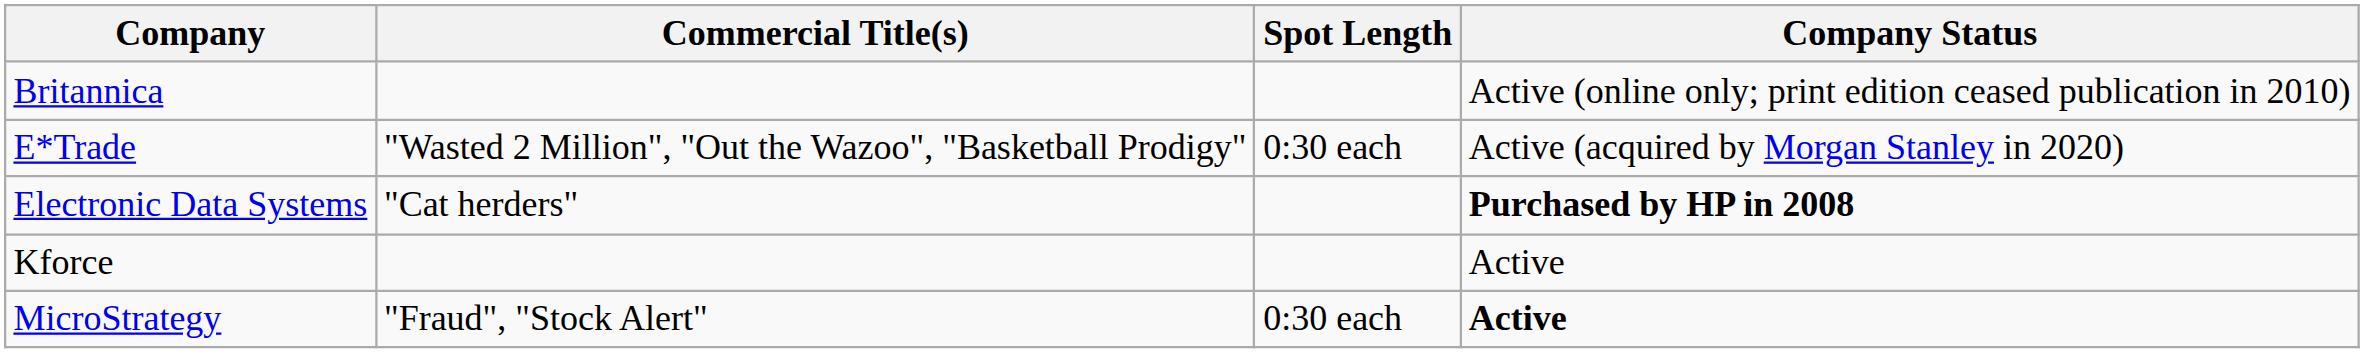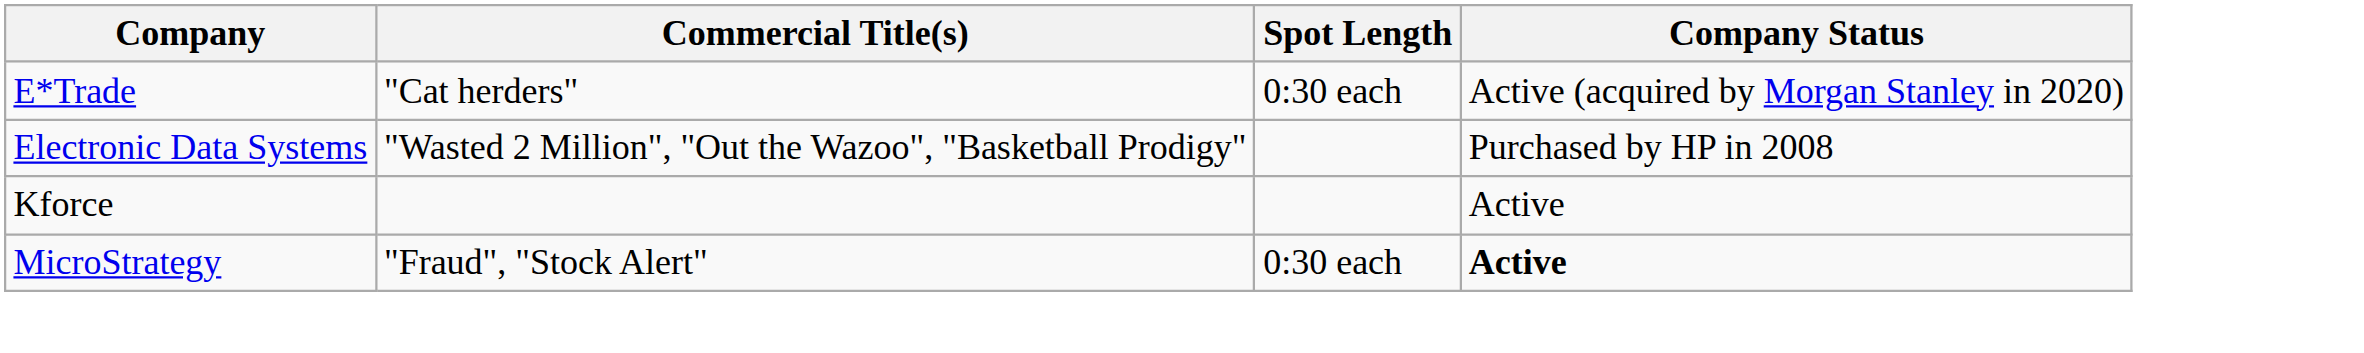- row: Britannica | Active (online only; print edition ceased publication in 2010)
E*Trade | Commercial Title(s): "Wasted 2 Million", "Out the Wazoo", "Basketball Prodigy" -> "Cat herders"
Electronic Data Systems | Commercial Title(s): "Cat herders" -> "Wasted 2 Million", "Out the Wazoo", "Basketball Prodigy"
Electronic Data Systems | Company Status: bold -> normal
